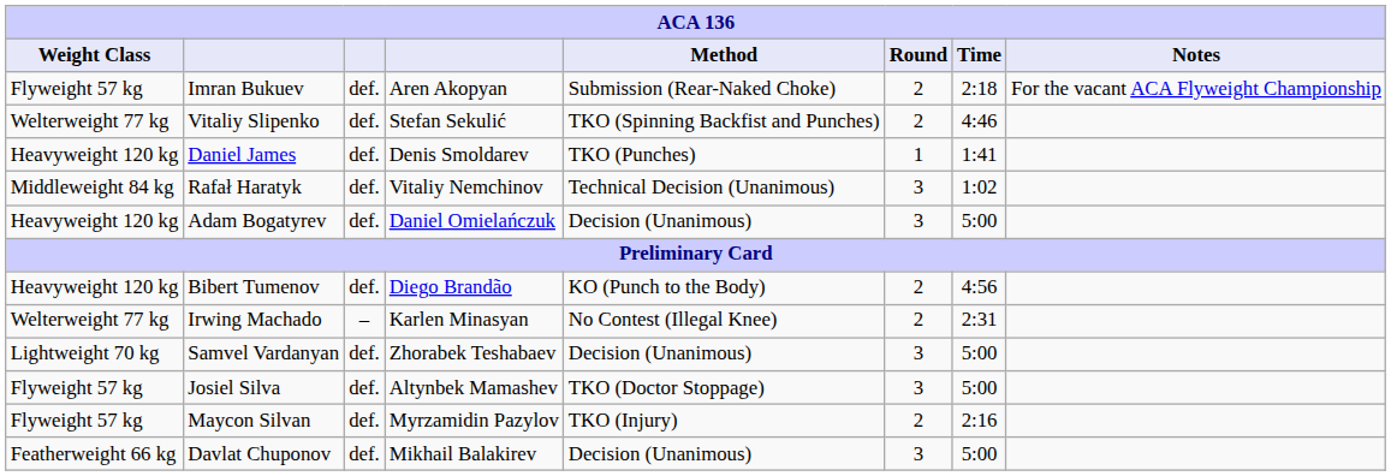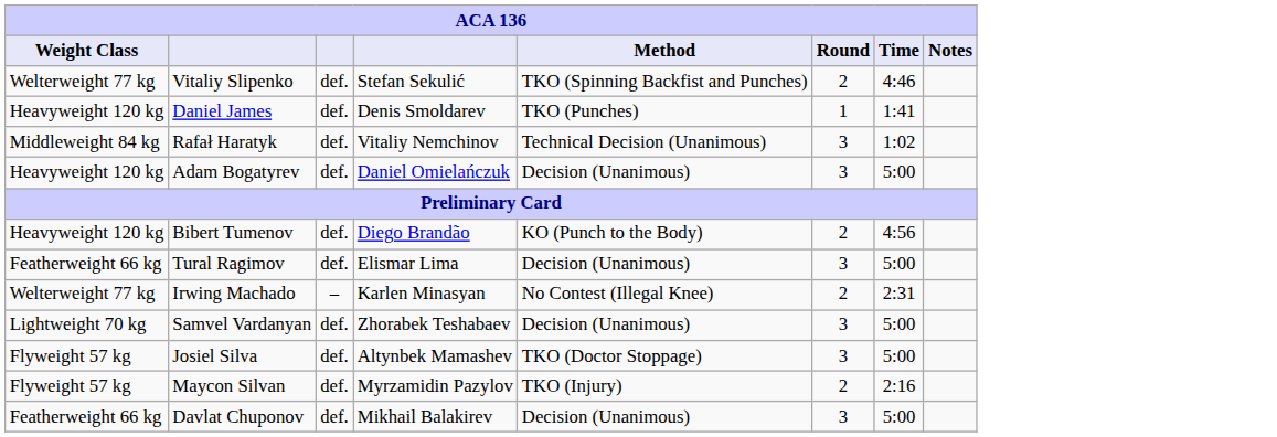- row: Flyweight 57 kg | Imran Bukuev | def. | Aren Akopyan | Submission (Rear-Naked Choke) | 2 | 2:18 | For the vacant ACA Flyweight Championship
+ row: Featherweight 66 kg | Tural Ragimov | def. | Elismar Lima | Decision (Unanimous) | 3 | 5:00
